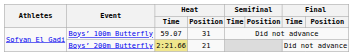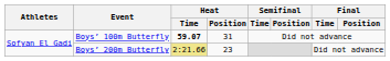Boys’ 100m Butterfly | Heat / Time: normal -> bold
Boys’ 200m Butterfly | Heat / Position: 21 -> 23
